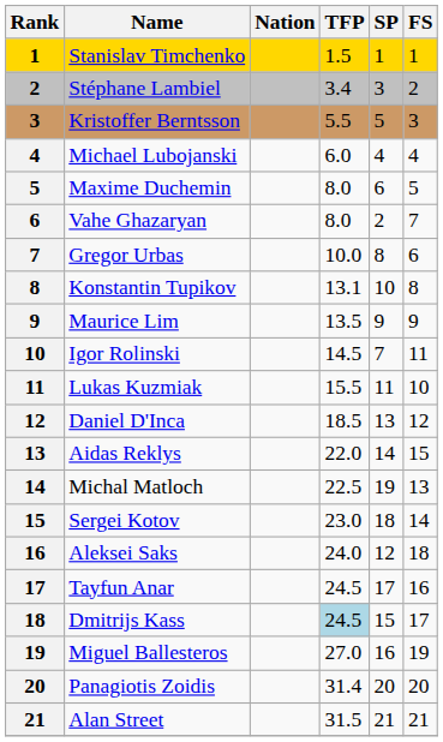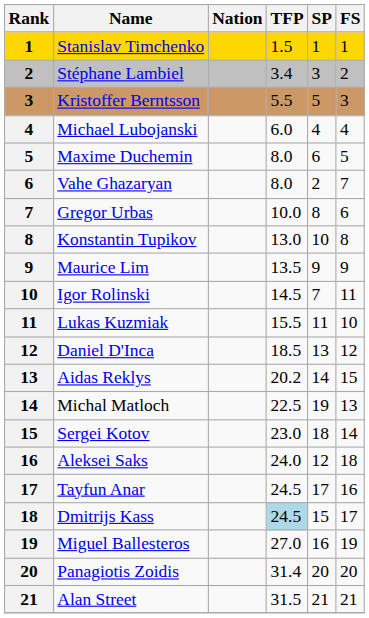Konstantin Tupikov | TFP: 13.1 -> 13.0
Aidas Reklys | TFP: 22.0 -> 20.2
